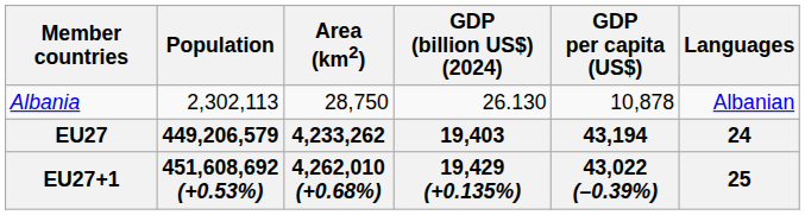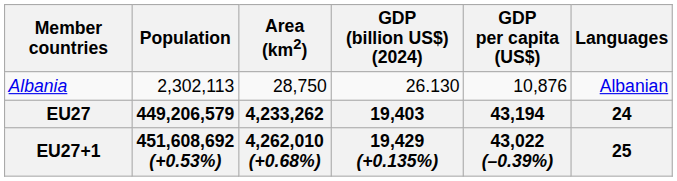Albania | GDP per capita (US$): 10,878 -> 10,876
